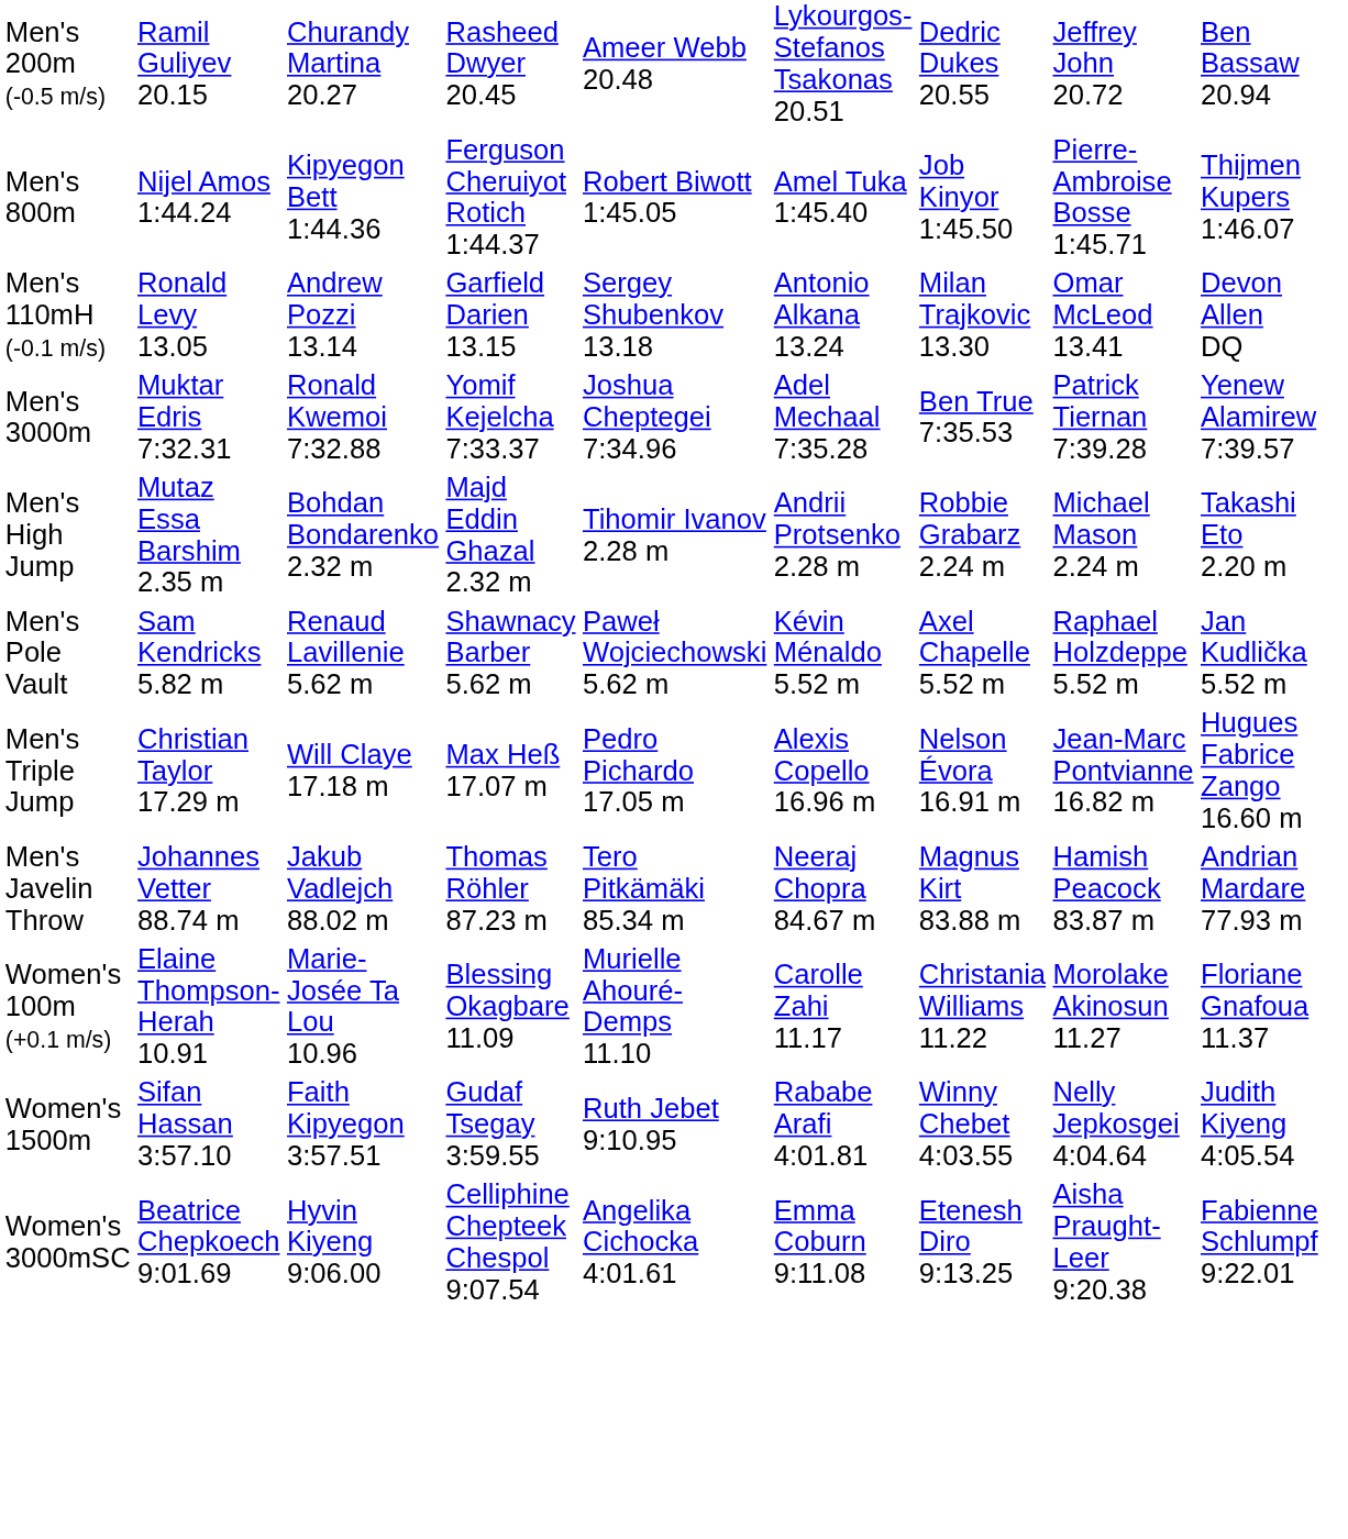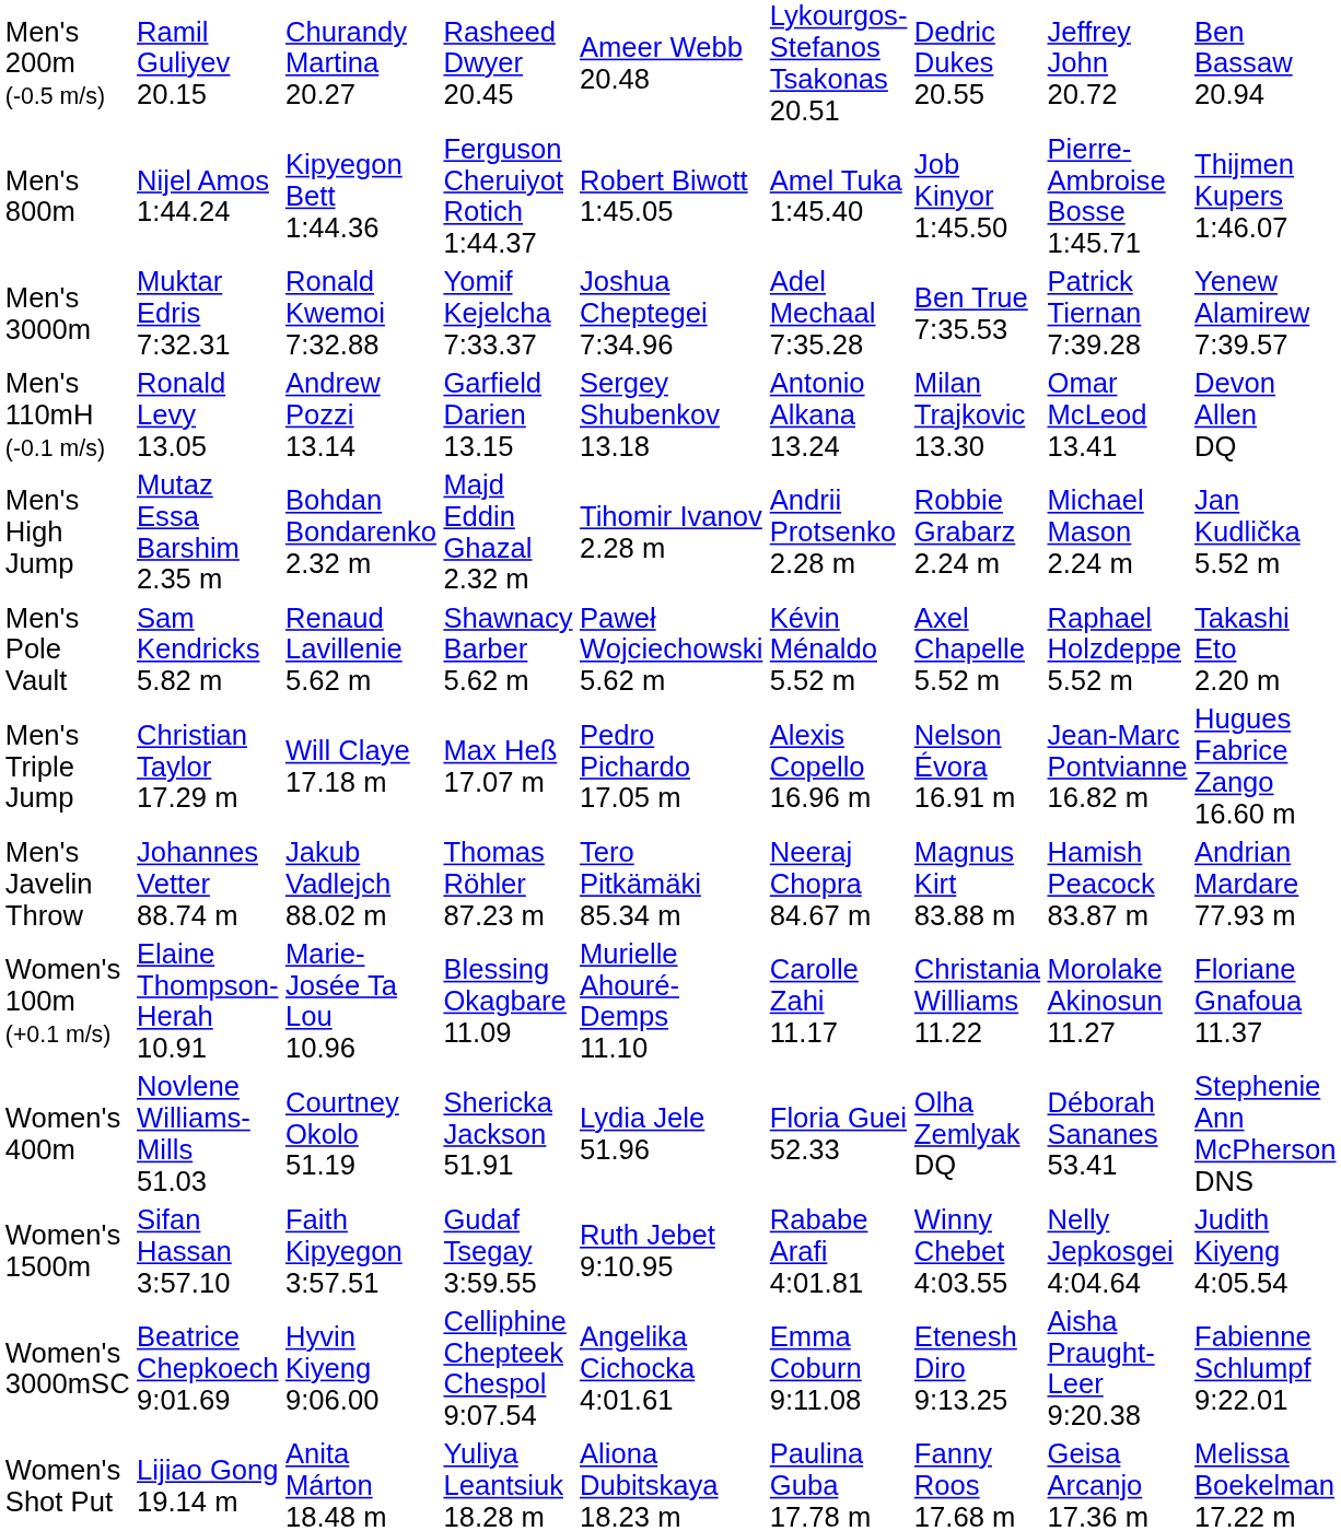rows swapped: Men's 3000m <-> Men's 110mH (-0.1 m/s)
Men's High Jump | column 9: Takashi Eto 2.20 m -> Jan Kudlička 5.52 m
Men's Pole Vault | column 9: Jan Kudlička 5.52 m -> Takashi Eto 2.20 m
+ row: Women's 400m | Novlene Williams-Mills 51.03 | Courtney Okolo 51.19 | Shericka Jackson 51.91 | Lydia Jele 51.96 | Floria Guei 52.33 | Olha Zemlyak DQ | Déborah Sananes 53.41 | Stephenie Ann McPherson DNS
+ row: Women's Shot Put | Lijiao Gong 19.14 m | Anita Márton 18.48 m | Yuliya Leantsiuk 18.28 m | Aliona Dubitskaya 18.23 m | Paulina Guba 17.78 m | Fanny Roos 17.68 m | Geisa Arcanjo 17.36 m | Melissa Boekelman 17.22 m
